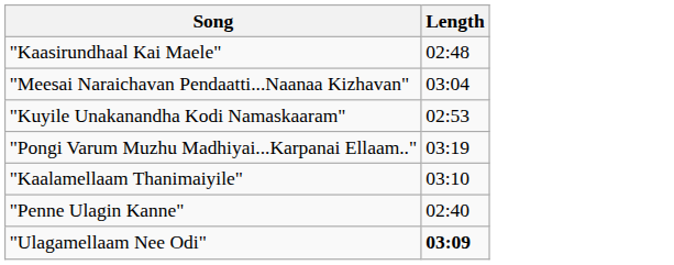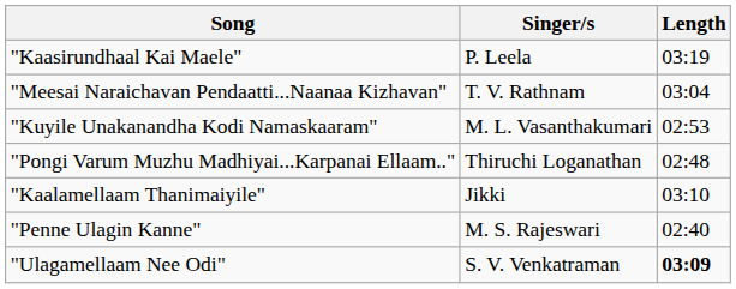+ column: Singer/s | P. Leela | T. V. Rathnam | M. L. Vasanthakumari | Thiruchi Loganathan | Jikki | M. S. Rajeswari | S. V. Venkatraman
"Kaasirundhaal Kai Maele" | Length: 02:48 -> 03:19
"Pongi Varum Muzhu Madhiyai...Karpanai Ellaam.." | Length: 03:19 -> 02:48
